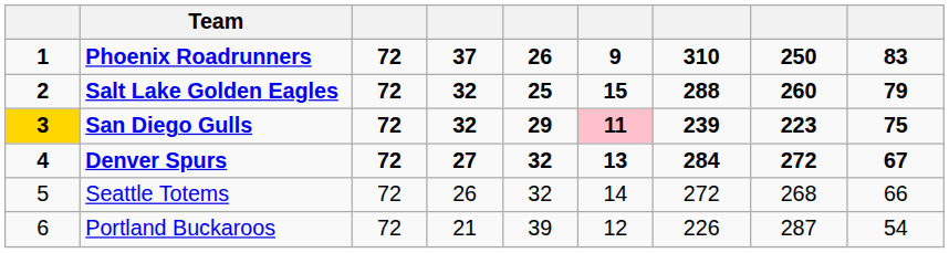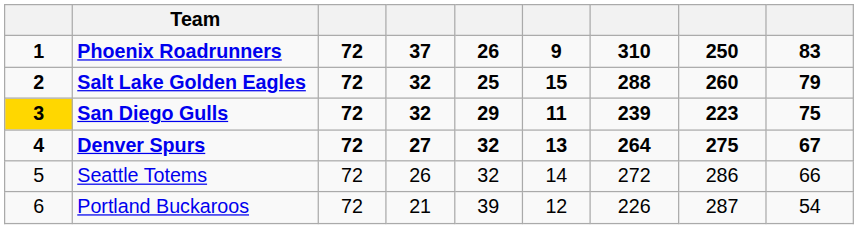San Diego Gulls | column 6: pink background -> no background
Denver Spurs | column 7: 284 -> 264
Denver Spurs | column 8: 272 -> 275
Seattle Totems | column 8: 268 -> 286
